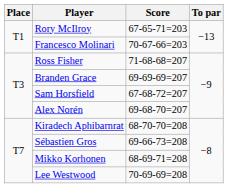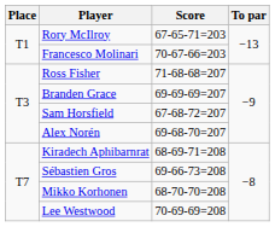Kiradech Aphibarnrat | Score: 68-70-70=208 -> 68-69-71=208
Mikko Korhonen | Score: 68-69-71=208 -> 68-70-70=208
